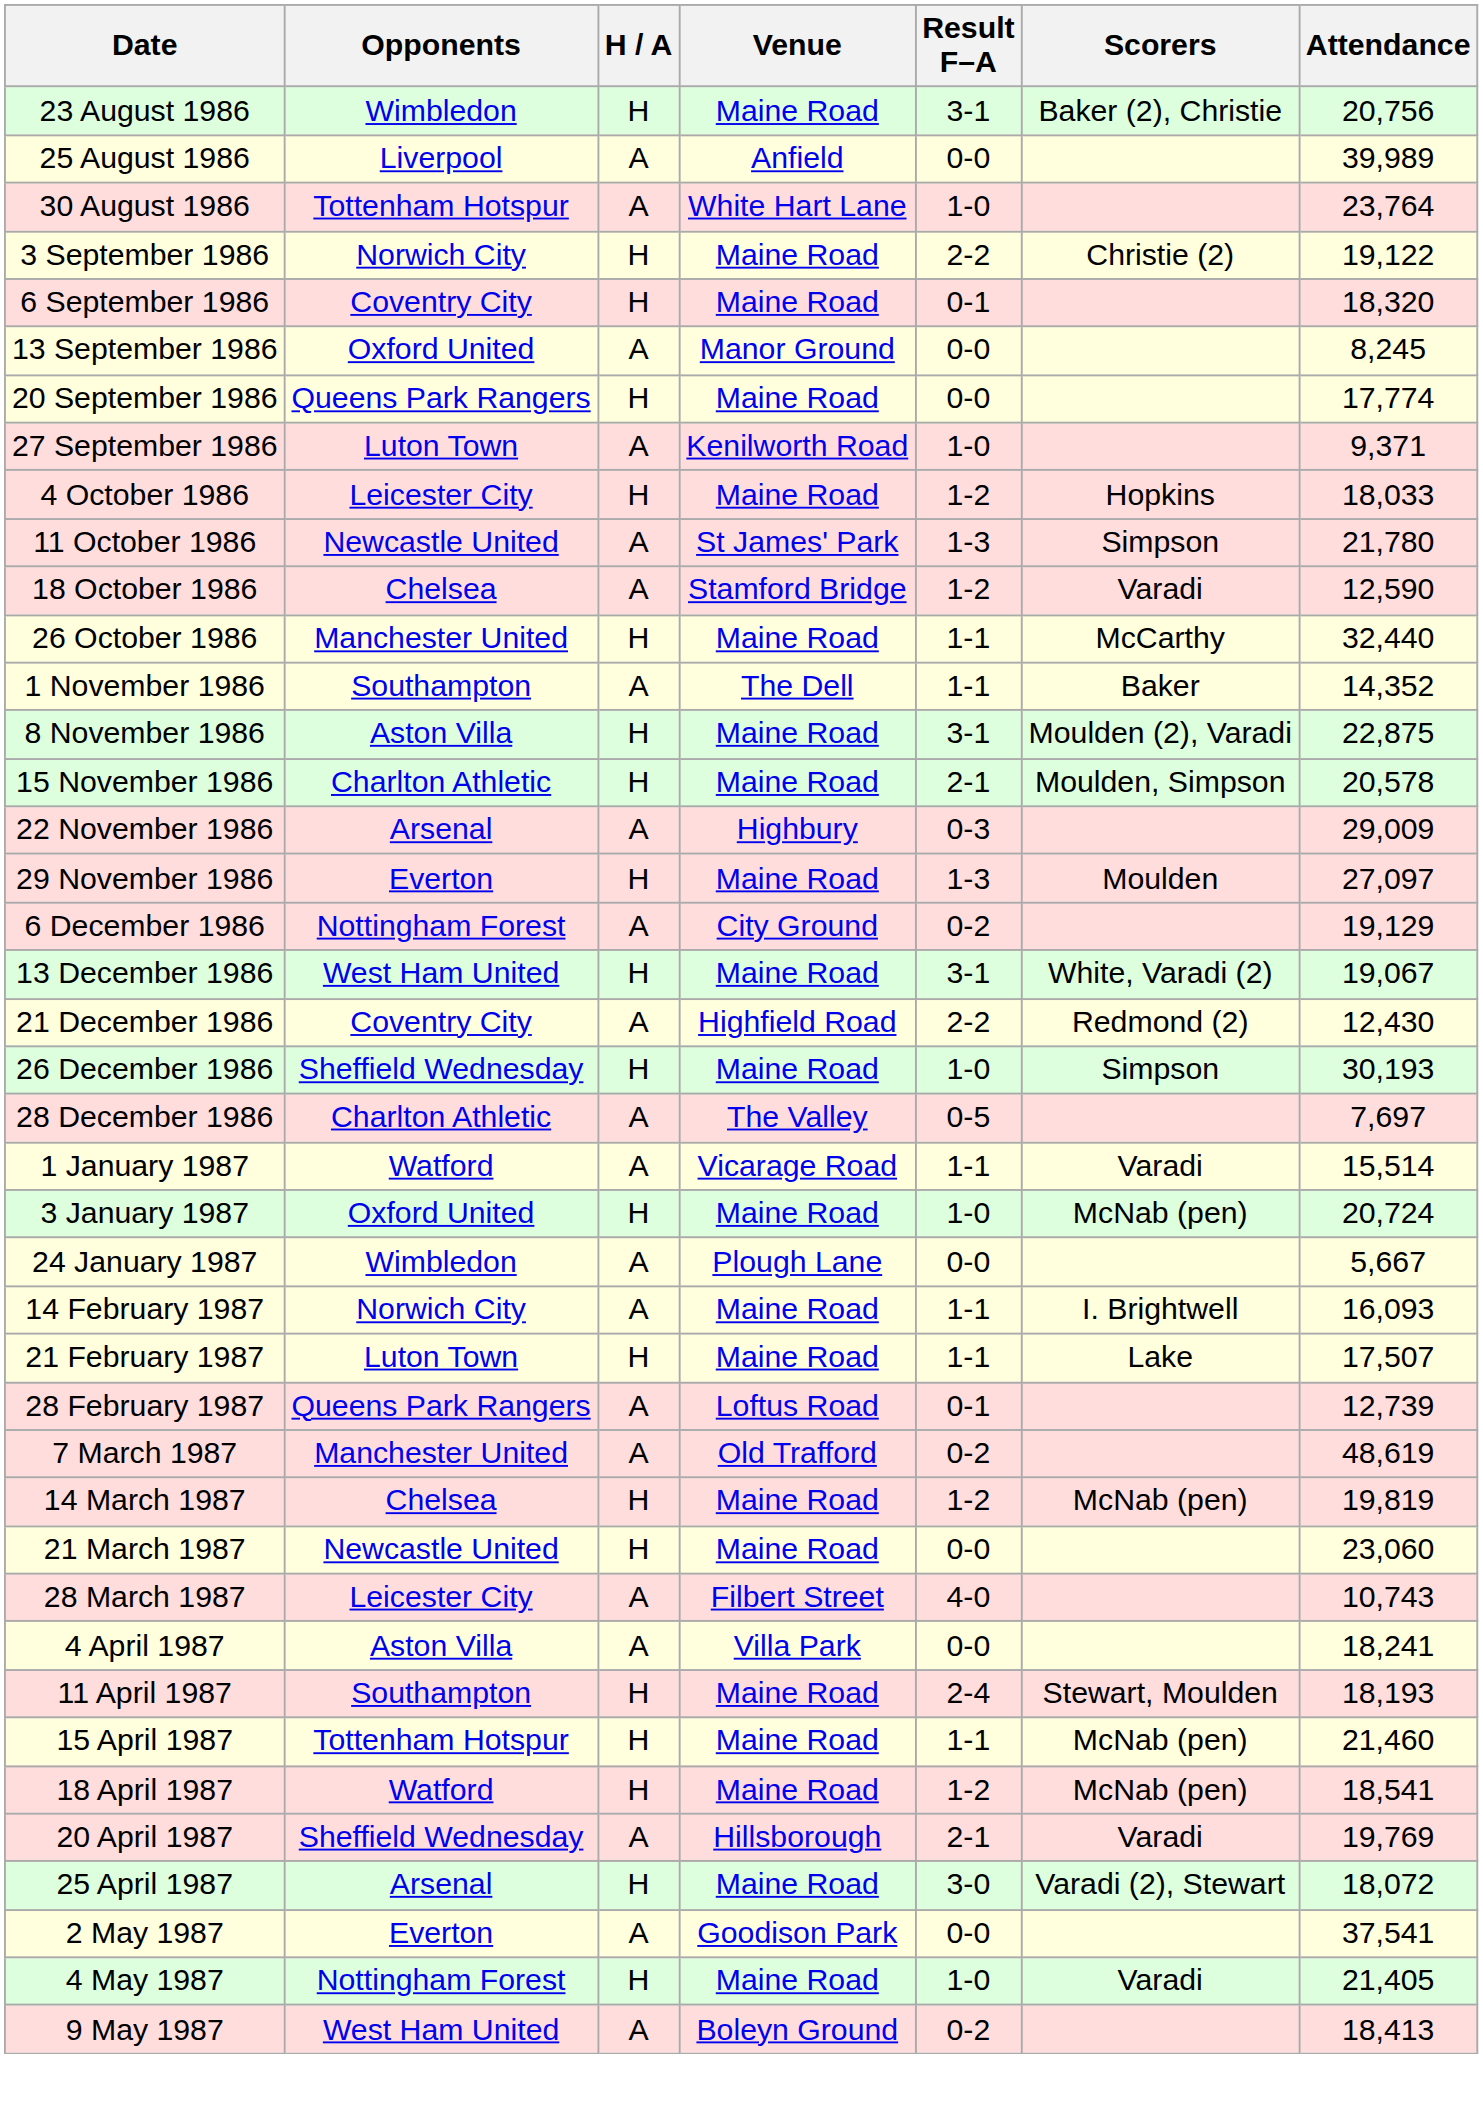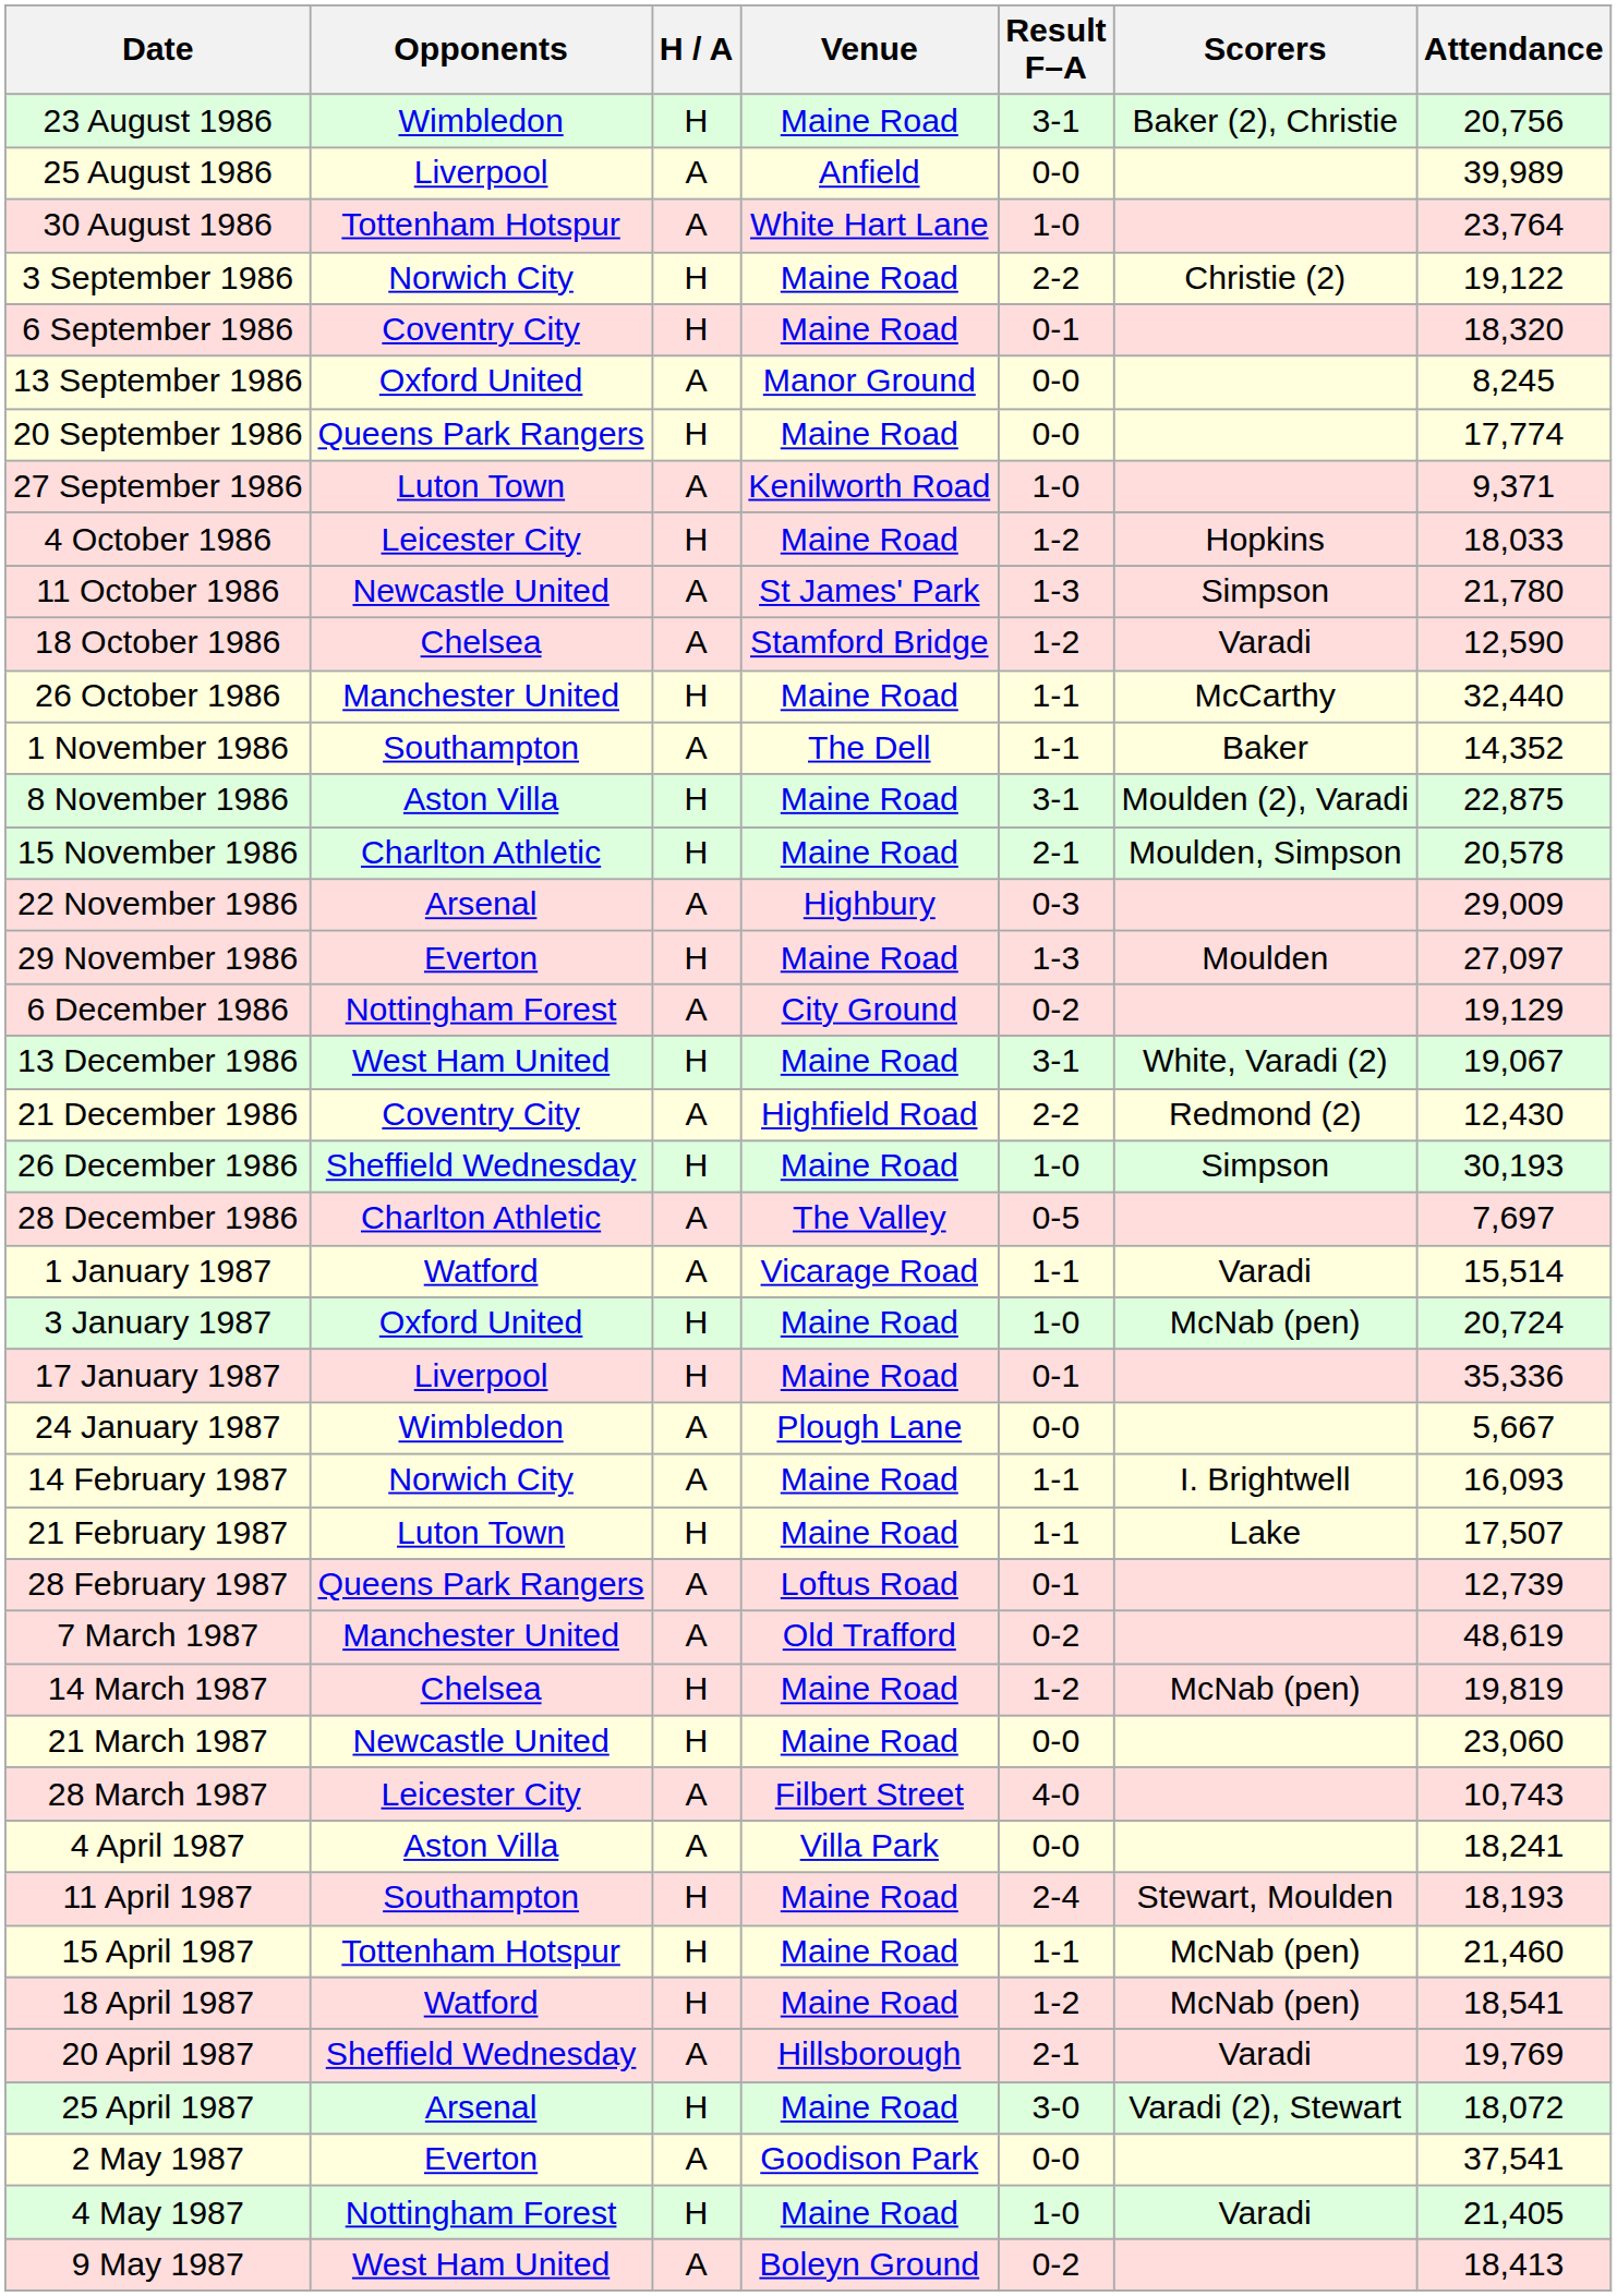+ row: 17 January 1987 | Liverpool | H | Maine Road | 0-1 | 35,336
